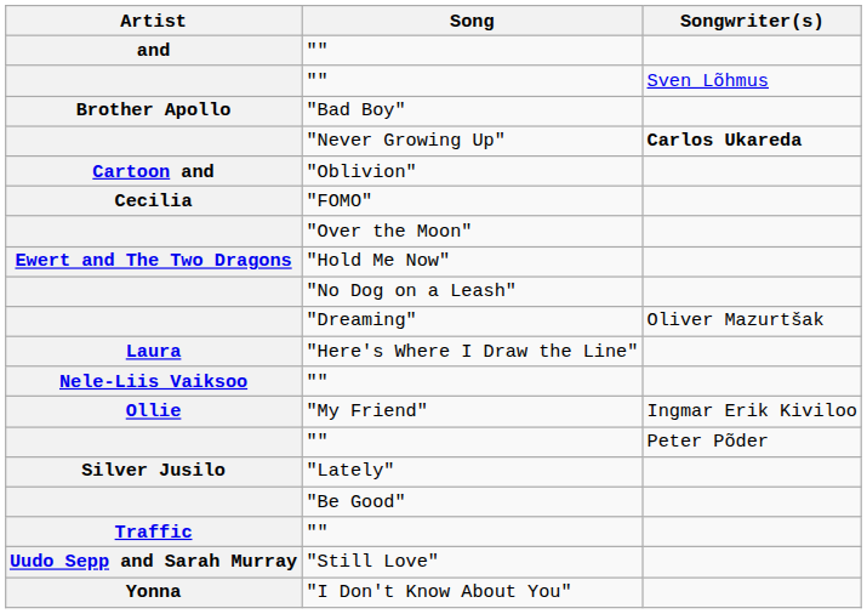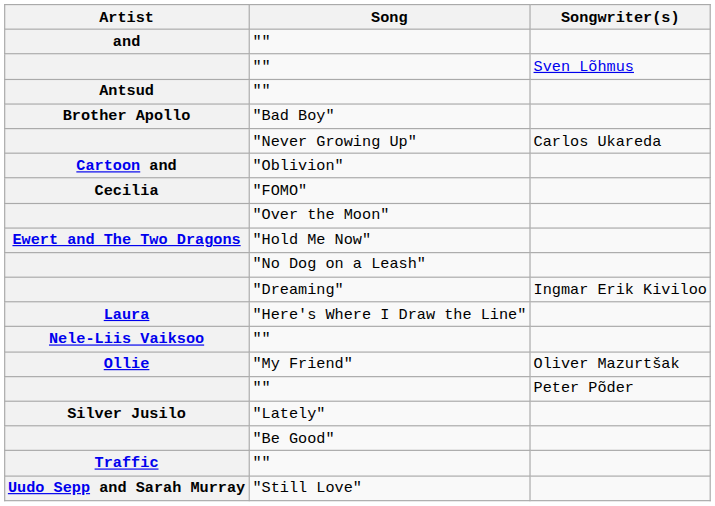+ row: Antsud | ""
"Never Growing Up" | Songwriter(s): bold -> normal
"Dreaming" | Songwriter(s): Oliver Mazurtšak -> Ingmar Erik Kiviloo
"My Friend" | Songwriter(s): Ingmar Erik Kiviloo -> Oliver Mazurtšak
- row: Yonna | "I Don't Know About You"
